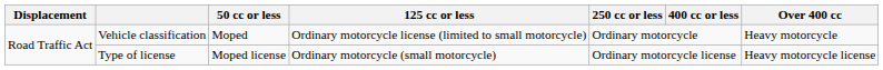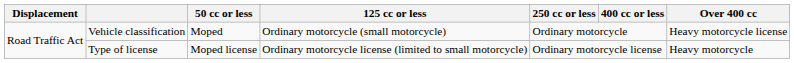Vehicle classification | 125 cc or less: Ordinary motorcycle license (limited to small motorcycle) -> Ordinary motorcycle (small motorcycle)
Vehicle classification | Over 400 cc: Heavy motorcycle -> Heavy motorcycle license
Type of license | 125 cc or less: Ordinary motorcycle (small motorcycle) -> Ordinary motorcycle license (limited to small motorcycle)
Type of license | Over 400 cc: Heavy motorcycle license -> Heavy motorcycle
